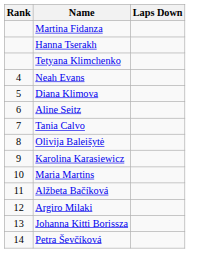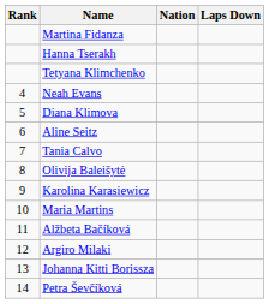+ column: Nation
